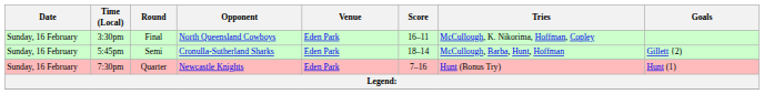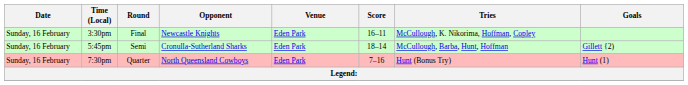3:30pm | Opponent: North Queensland Cowboys -> Newcastle Knights
7:30pm | Opponent: Newcastle Knights -> North Queensland Cowboys
